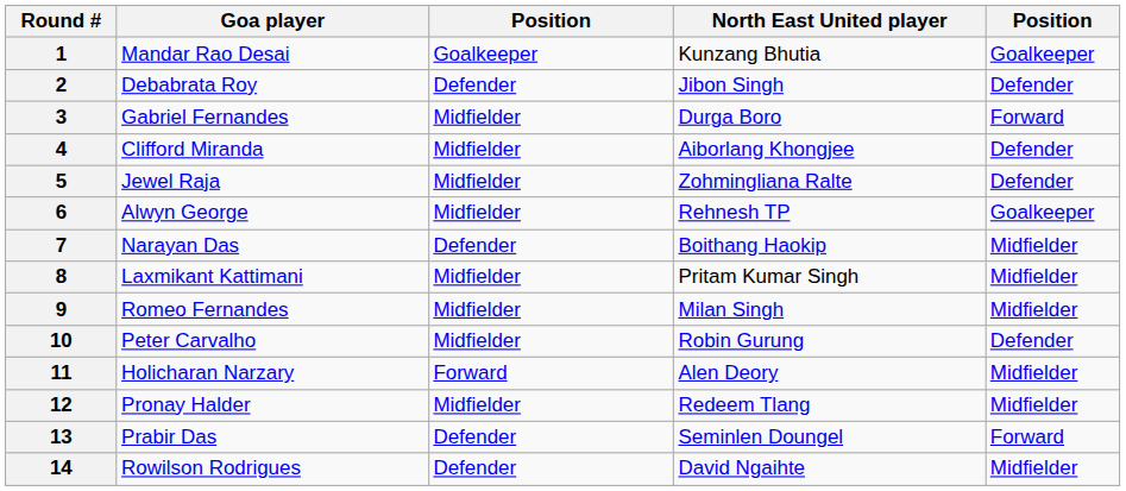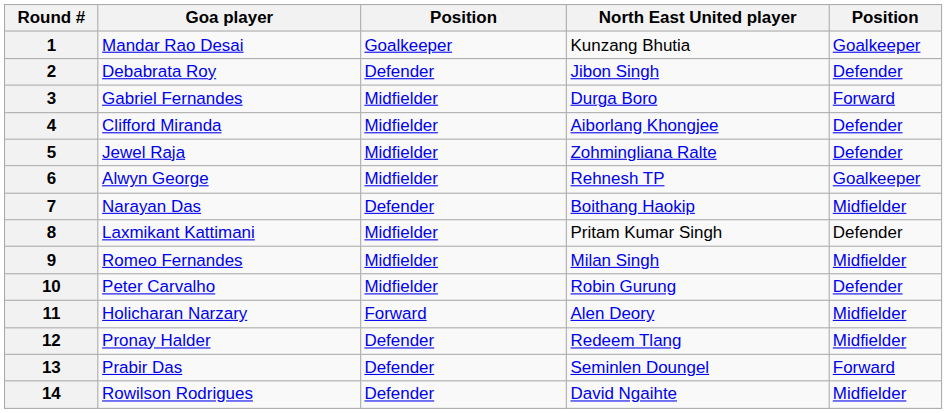8 | column 5: Midfielder -> Defender
12 | column 3: Midfielder -> Defender
